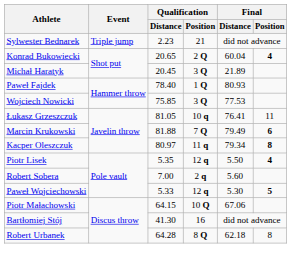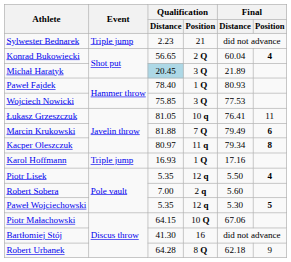Konrad Bukowiecki | Qualification / Distance: 20.65 -> 56.65
Michał Haratyk | Qualification / Distance: no background -> lightblue background
+ row: Karol Hoffmann | Triple jump | 16.93 | 1 Q | 17.16
Paweł Wojciechowski | Qualification / Distance: 5.33 -> 5.35
Robert Urbanek | Final / Position: 8 -> 9
